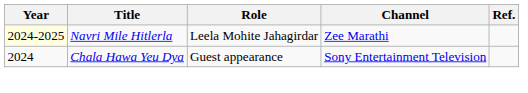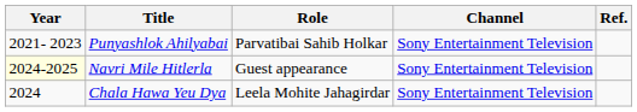+ row: 2021- 2023 | Punyashlok Ahilyabai | Parvatibai Sahib Holkar | Sony Entertainment Television
Navri Mile Hitlerla | Role: Leela Mohite Jahagirdar -> Guest appearance
Navri Mile Hitlerla | Channel: Zee Marathi -> Sony Entertainment Television
Chala Hawa Yeu Dya | Role: Guest appearance -> Leela Mohite Jahagirdar
